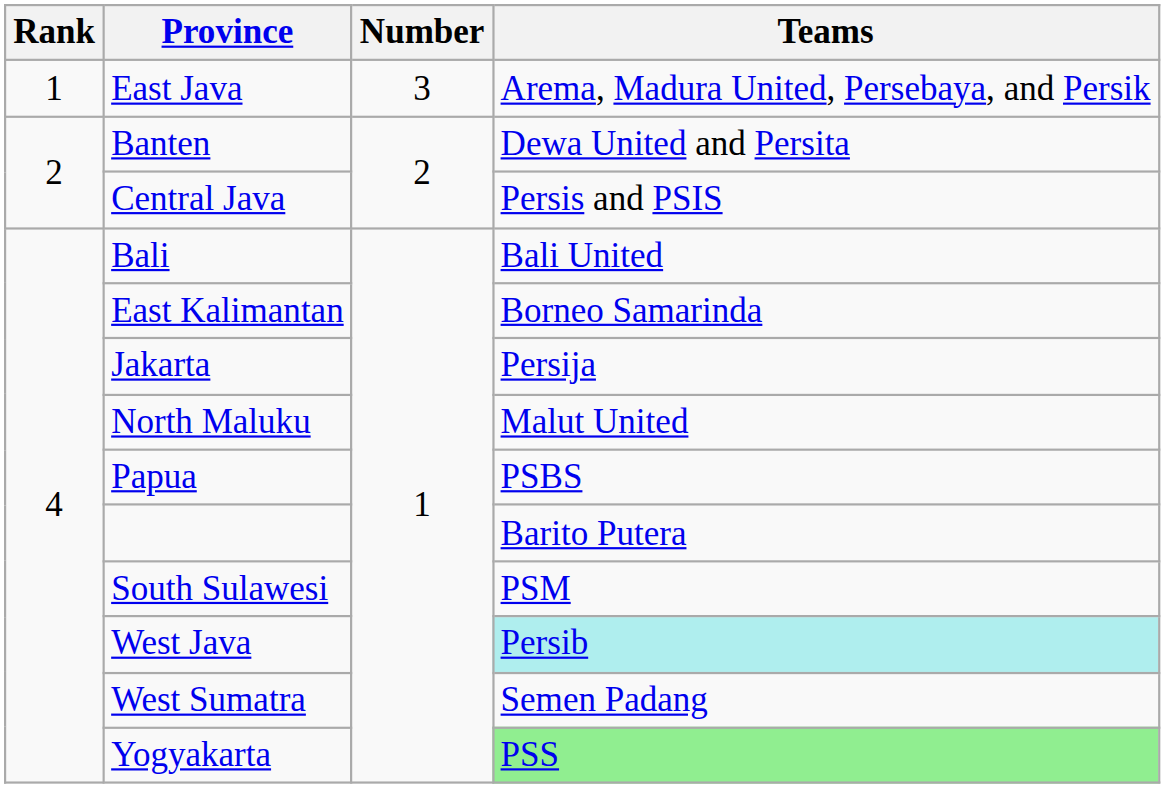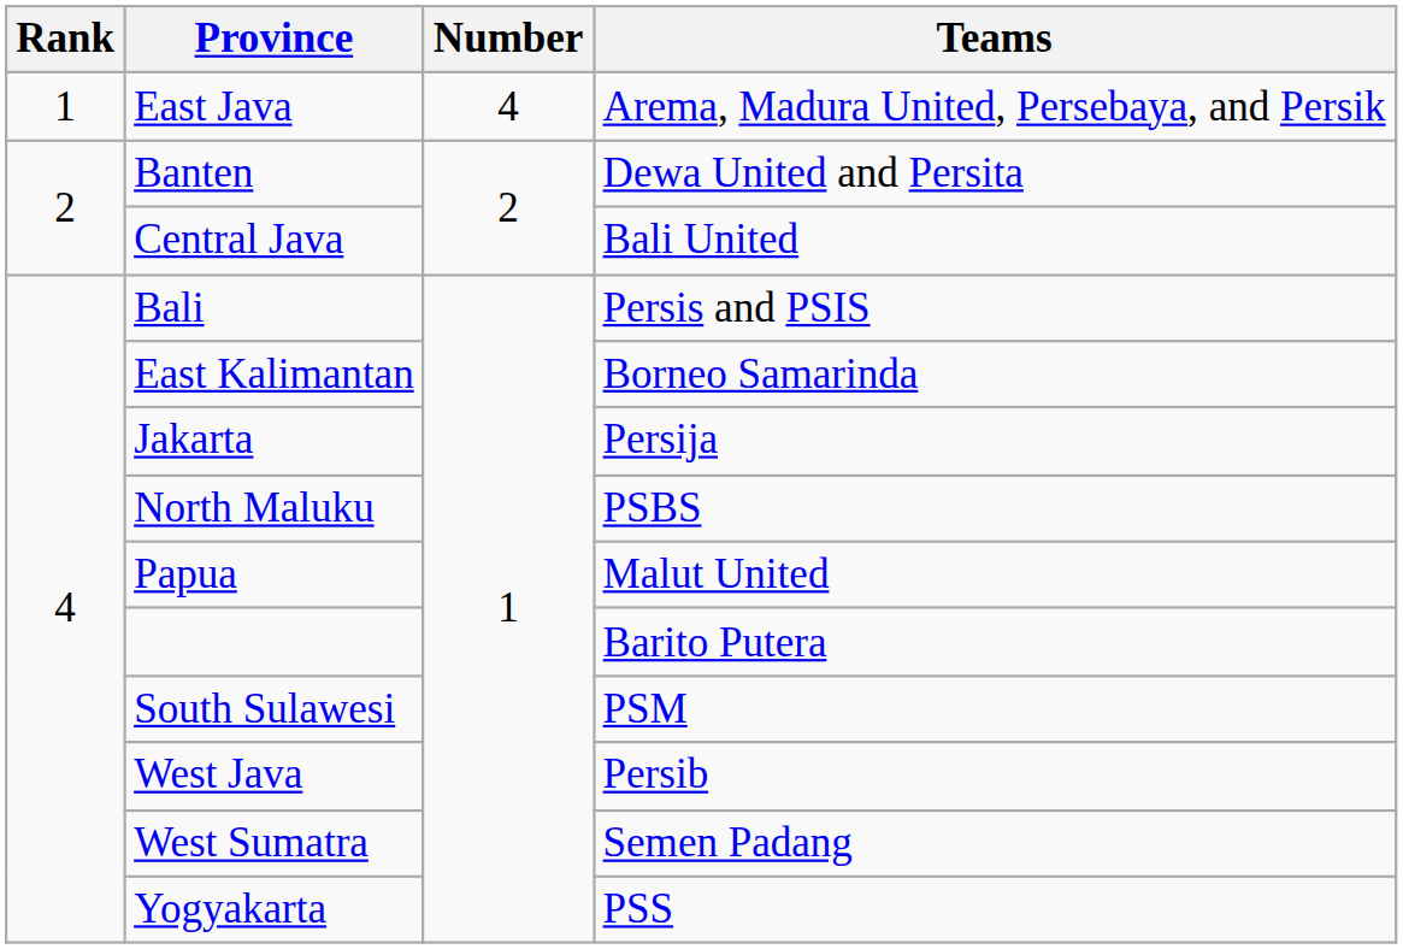East Java | Number: 3 -> 4
Central Java | Teams: Persis and PSIS -> Bali United
Bali | Teams: Bali United -> Persis and PSIS
North Maluku | Teams: Malut United -> PSBS
Papua | Teams: PSBS -> Malut United
West Java | Teams: paleturquoise background -> no background
Yogyakarta | Teams: lightgreen background -> no background
